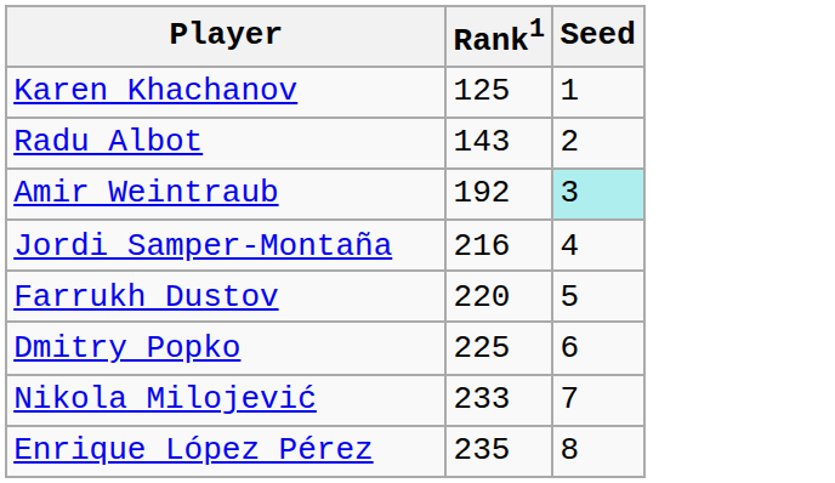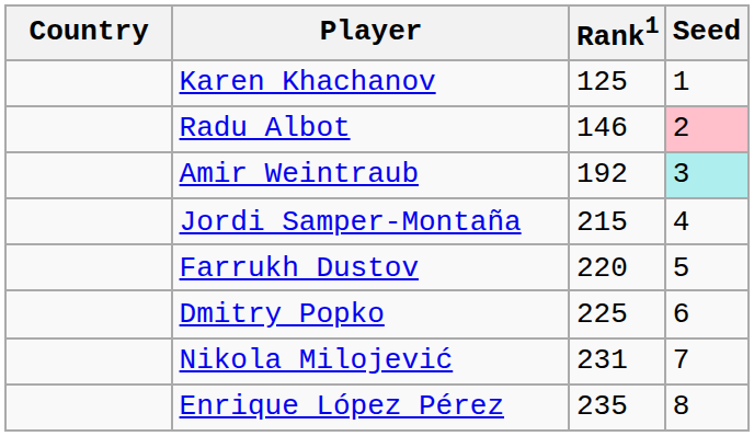+ column: Country
Radu Albot | Rank1: 143 -> 146
Radu Albot | Seed: no background -> pink background
Jordi Samper-Montaña | Rank1: 216 -> 215
Nikola Milojević | Rank1: 233 -> 231
